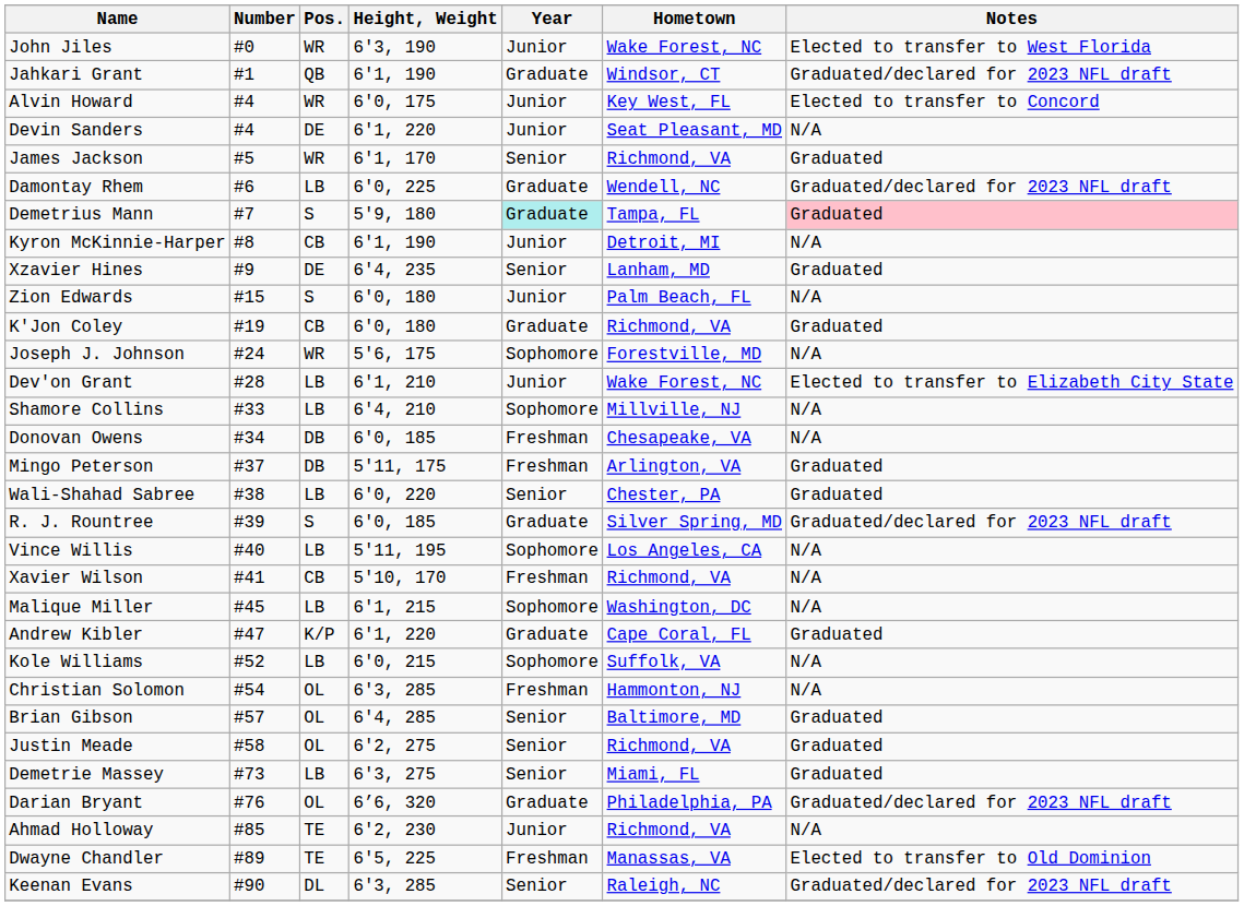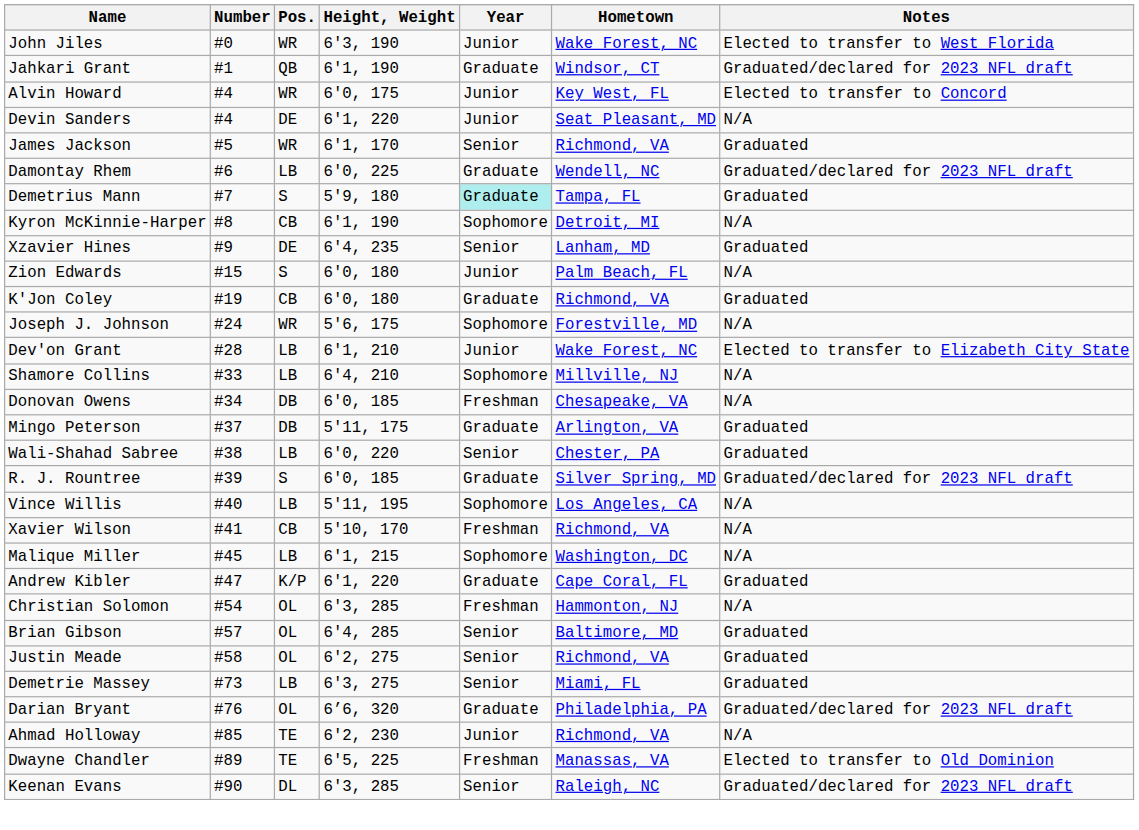Demetrius Mann | Notes: pink background -> no background
Kyron McKinnie-Harper | Year: Junior -> Sophomore
Mingo Peterson | Year: Freshman -> Graduate
- row: Kole Williams | #52 | LB | 6'0, 215 | Sophomore | Suffolk, VA | N/A
